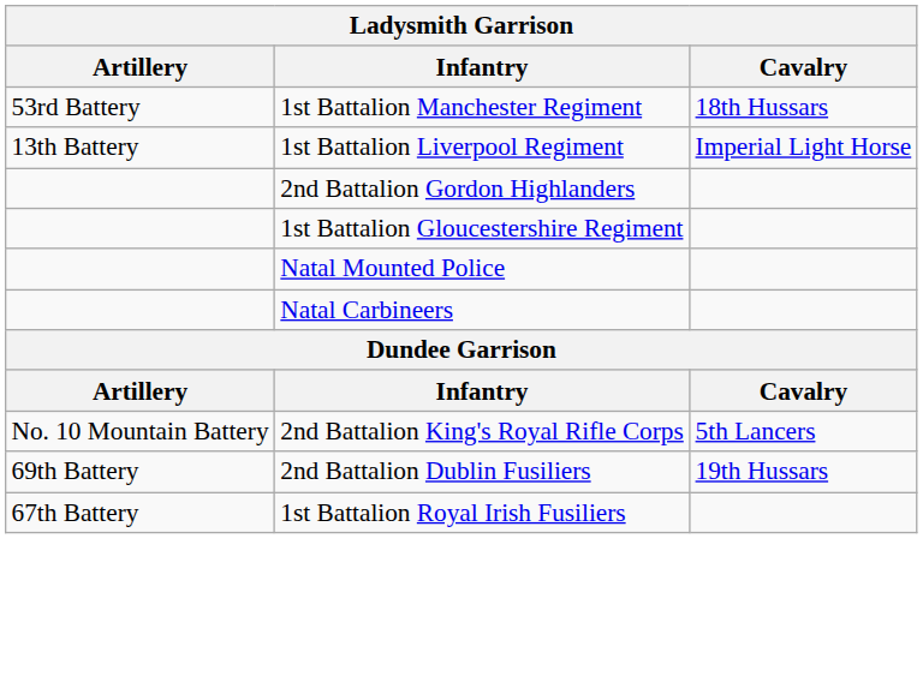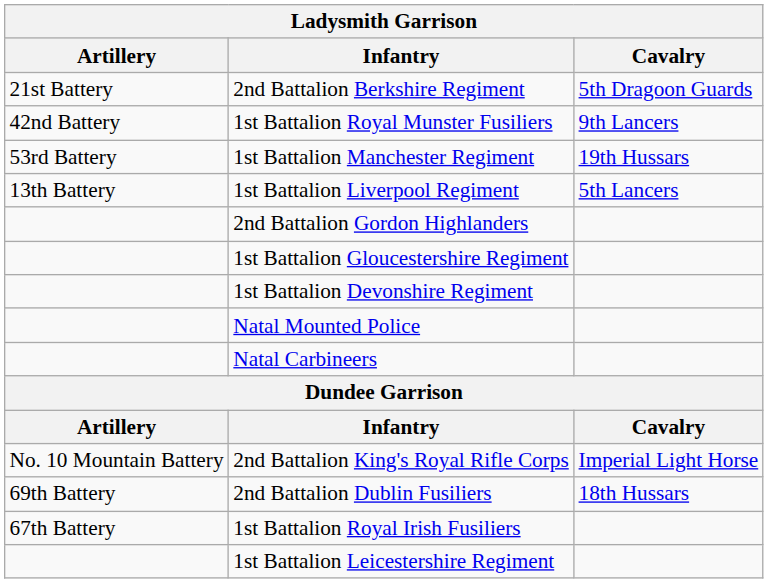+ row: 21st Battery | 2nd Battalion Berkshire Regiment | 5th Dragoon Guards
+ row: 42nd Battery | 1st Battalion Royal Munster Fusiliers | 9th Lancers
1st Battalion Manchester Regiment | Cavalry: 18th Hussars -> 19th Hussars
1st Battalion Liverpool Regiment | Cavalry: Imperial Light Horse -> 5th Lancers
+ row: 1st Battalion Devonshire Regiment
2nd Battalion King's Royal Rifle Corps | Cavalry: 5th Lancers -> Imperial Light Horse
2nd Battalion Dublin Fusiliers | Cavalry: 19th Hussars -> 18th Hussars
+ row: 1st Battalion Leicestershire Regiment
